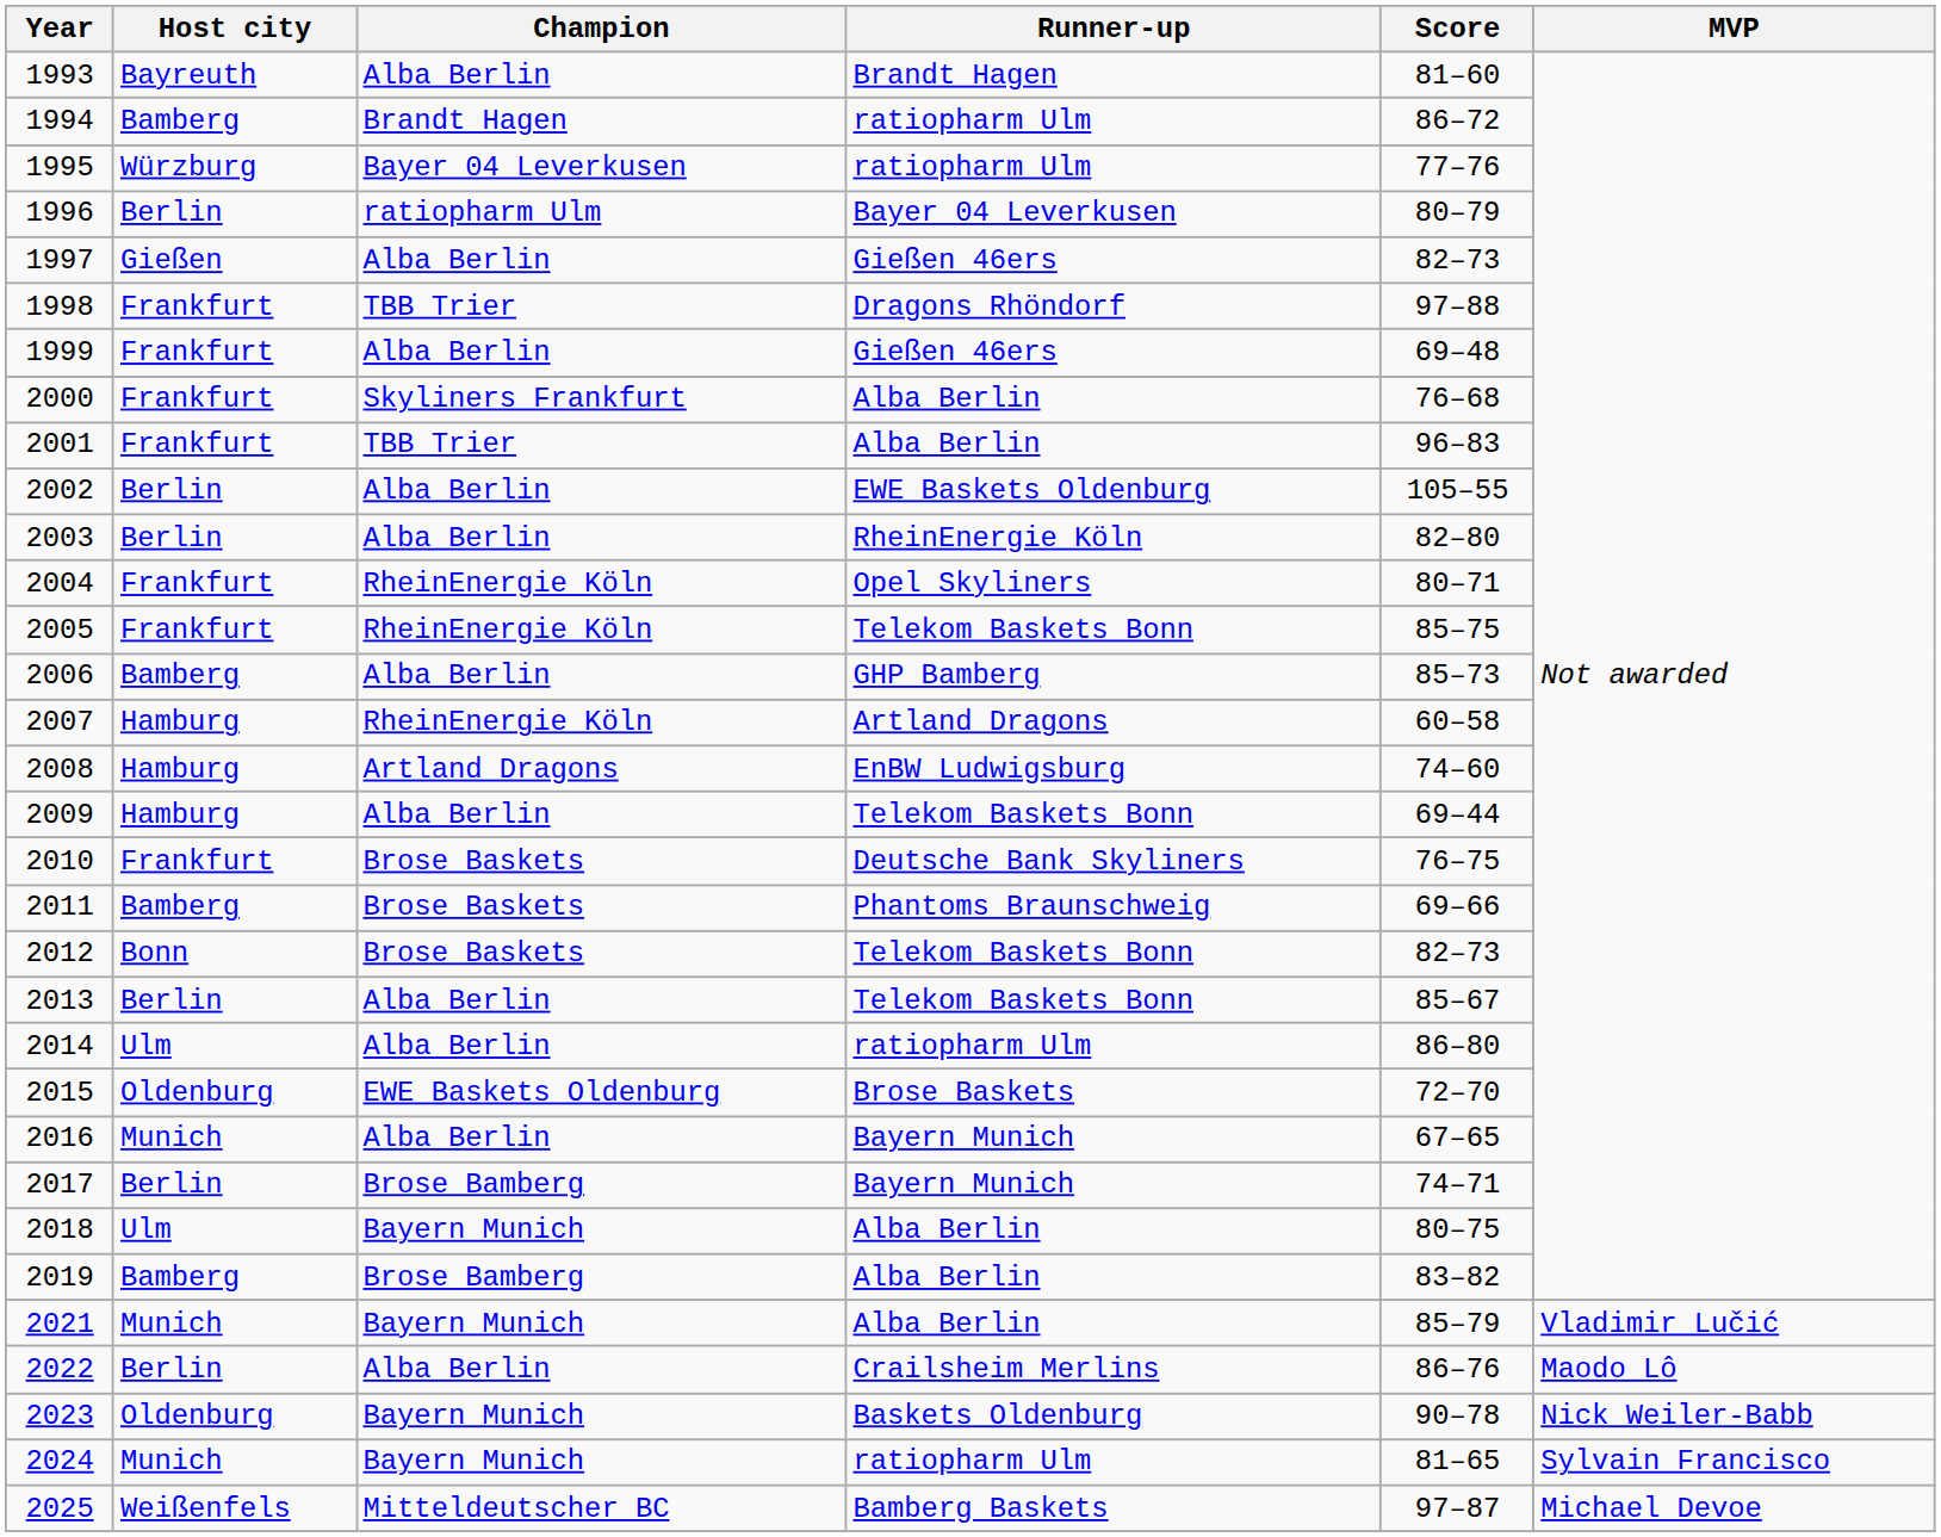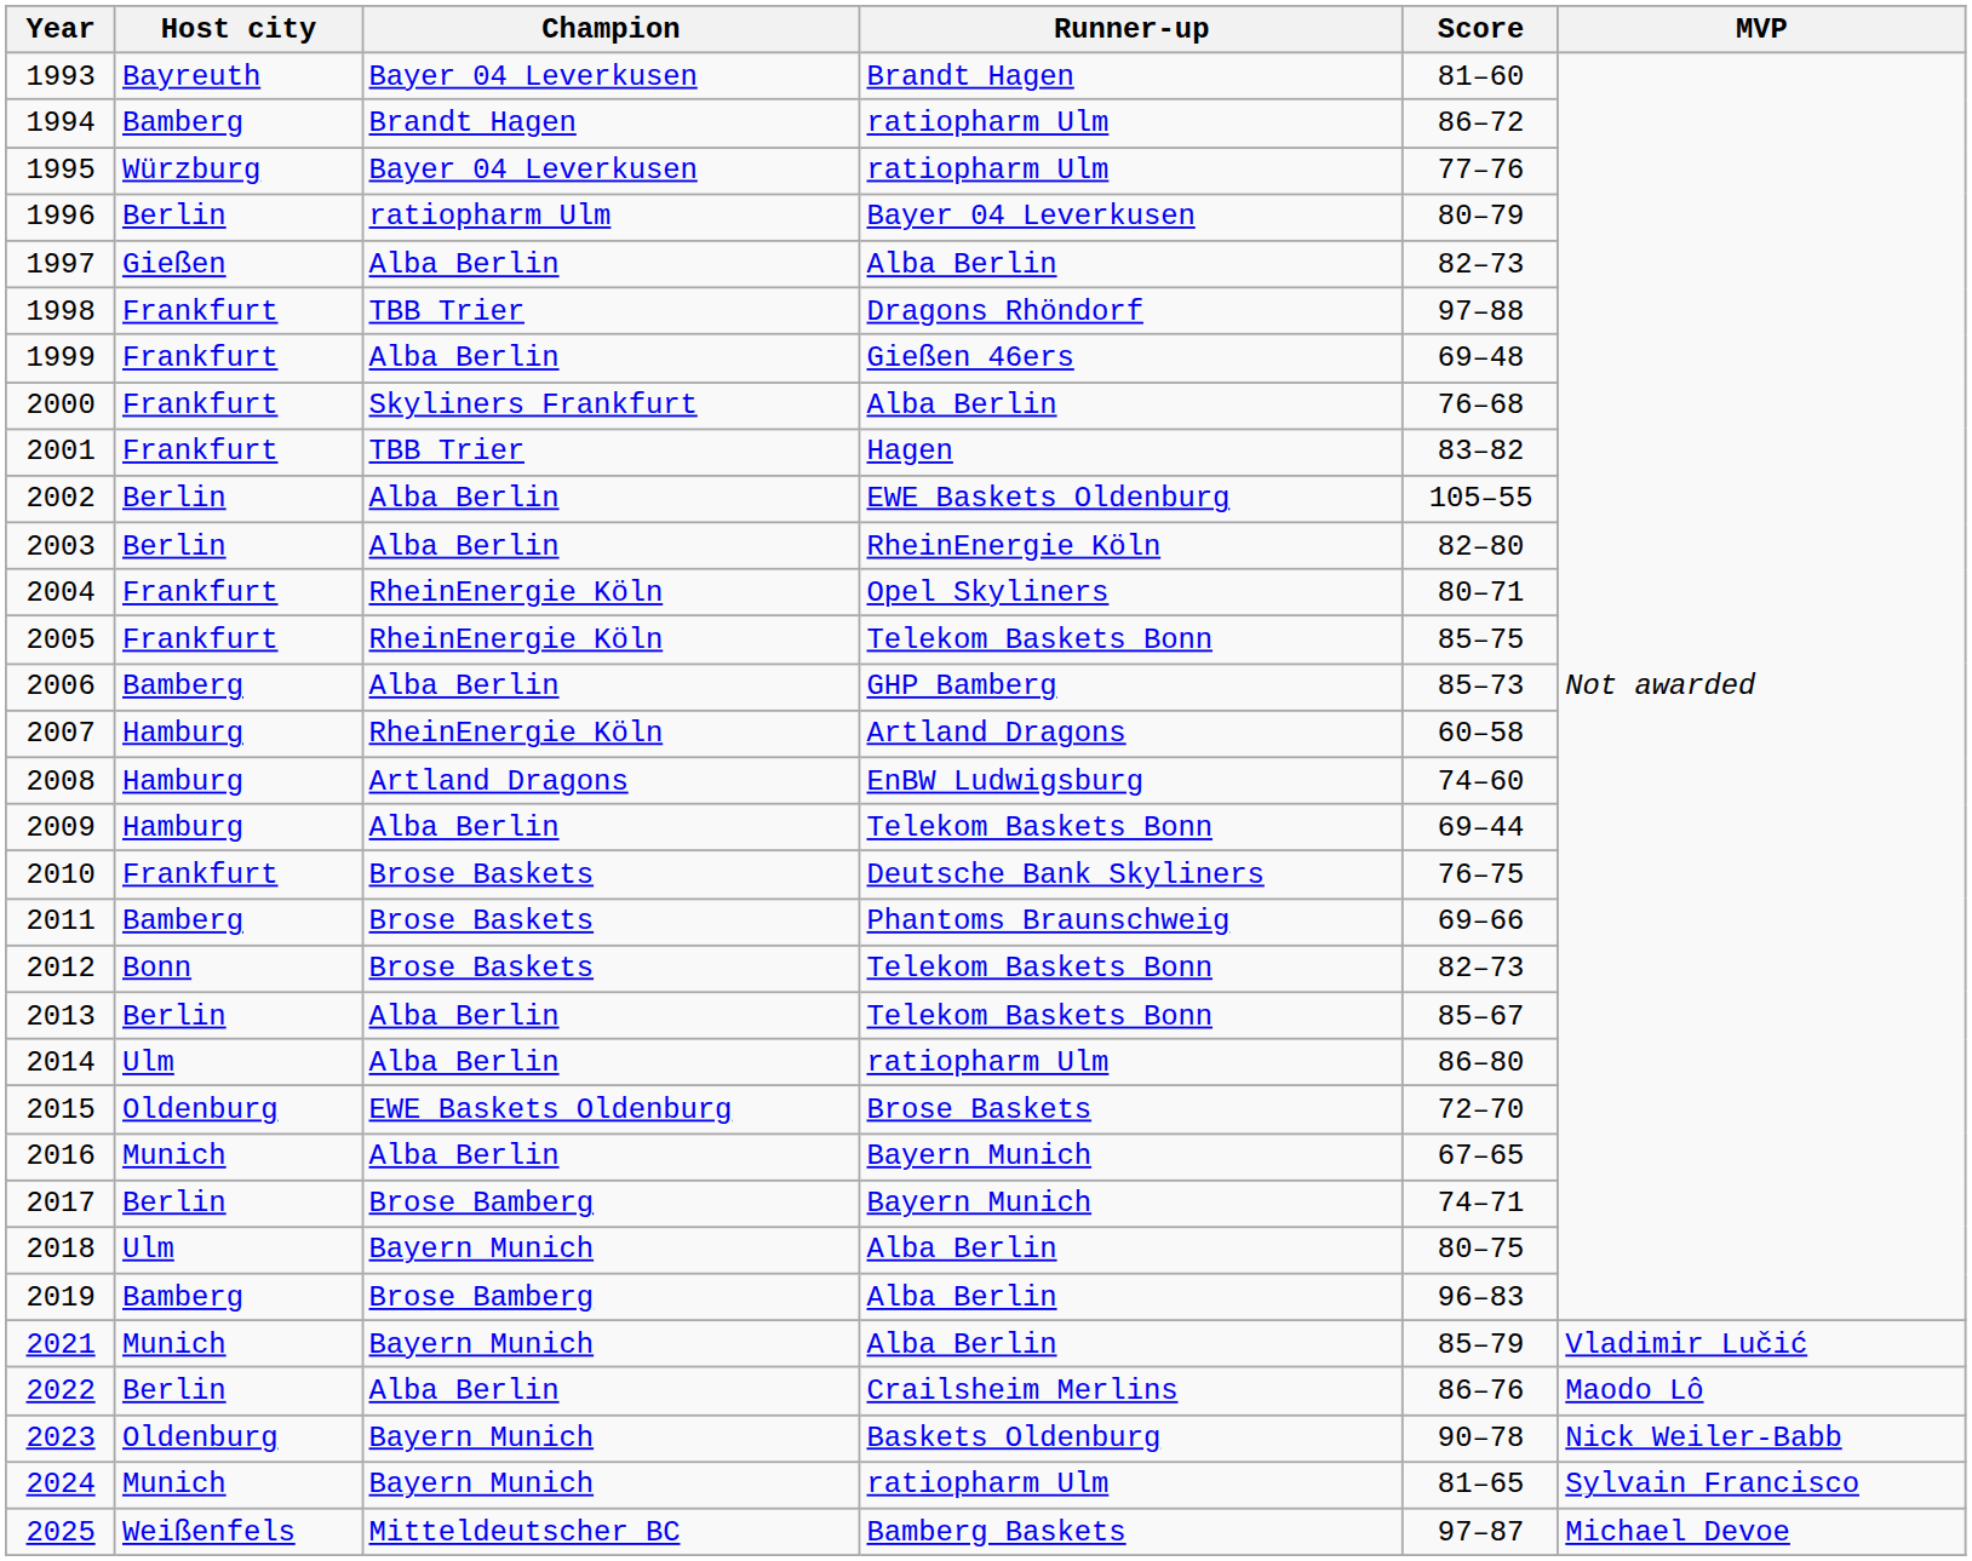1993 | Champion: Alba Berlin -> Bayer 04 Leverkusen
1997 | Runner-up: Gießen 46ers -> Alba Berlin
2001 | Runner-up: Alba Berlin -> Hagen
2001 | Score: 96–83 -> 83–82
2019 | Score: 83–82 -> 96–83
